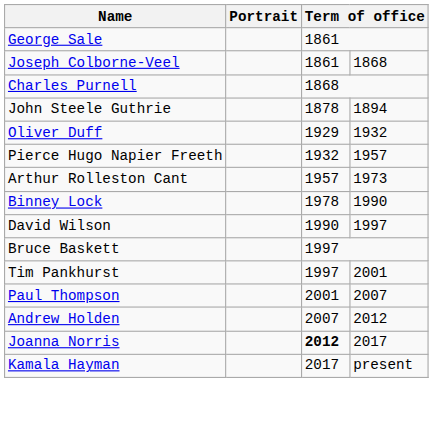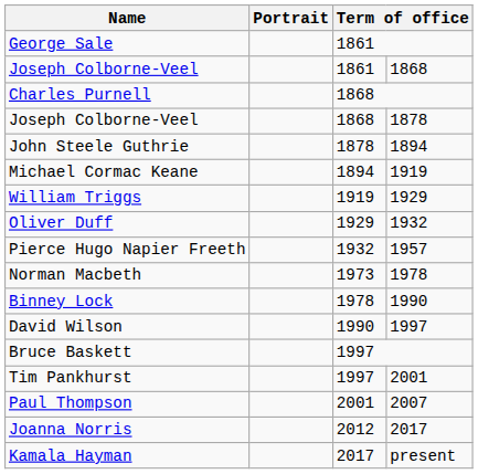+ row: Joseph Colborne-Veel | 1868 | 1878
+ row: Michael Cormac Keane | 1894 | 1919
+ row: William Triggs | 1919 | 1929
- row: Arthur Rolleston Cant | 1957 | 1973
+ row: Norman Macbeth | 1973 | 1978
- row: Andrew Holden | 2007 | 2012
Joanna Norris | column 3: bold -> normal
